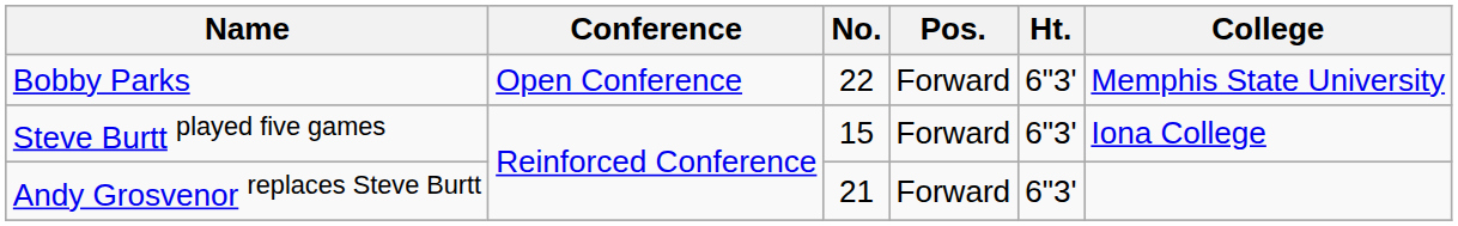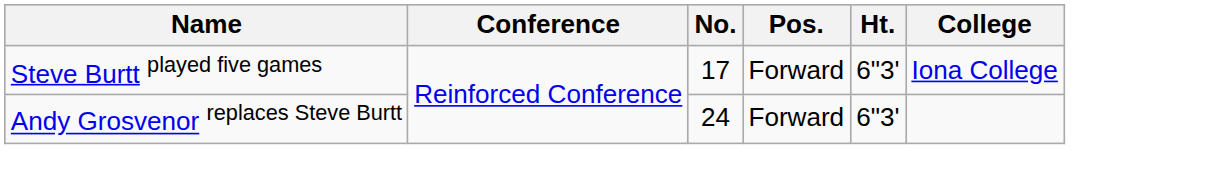- row: Bobby Parks | Open Conference | 22 | Forward | 6"3' | Memphis State University
Steve Burtt played five games | No.: 15 -> 17
Andy Grosvenor replaces Steve Burtt | No.: 21 -> 24
